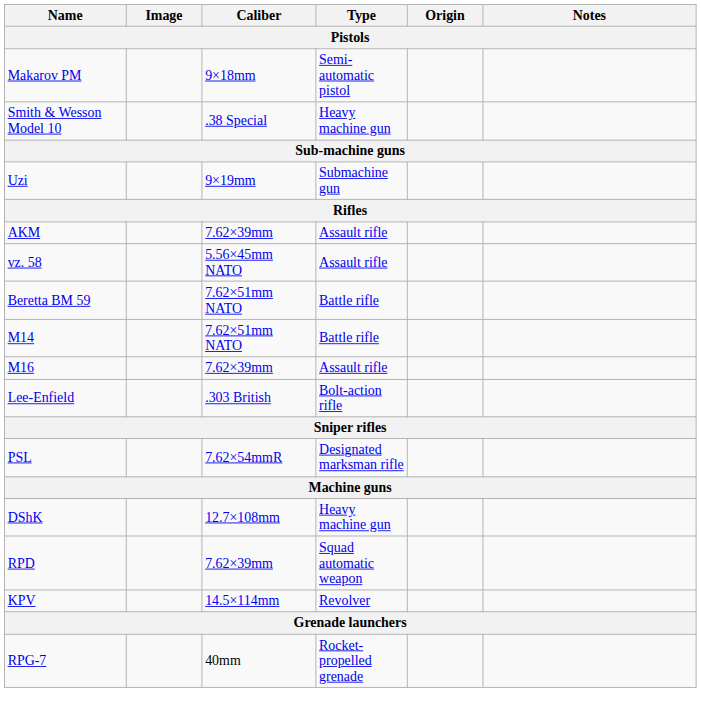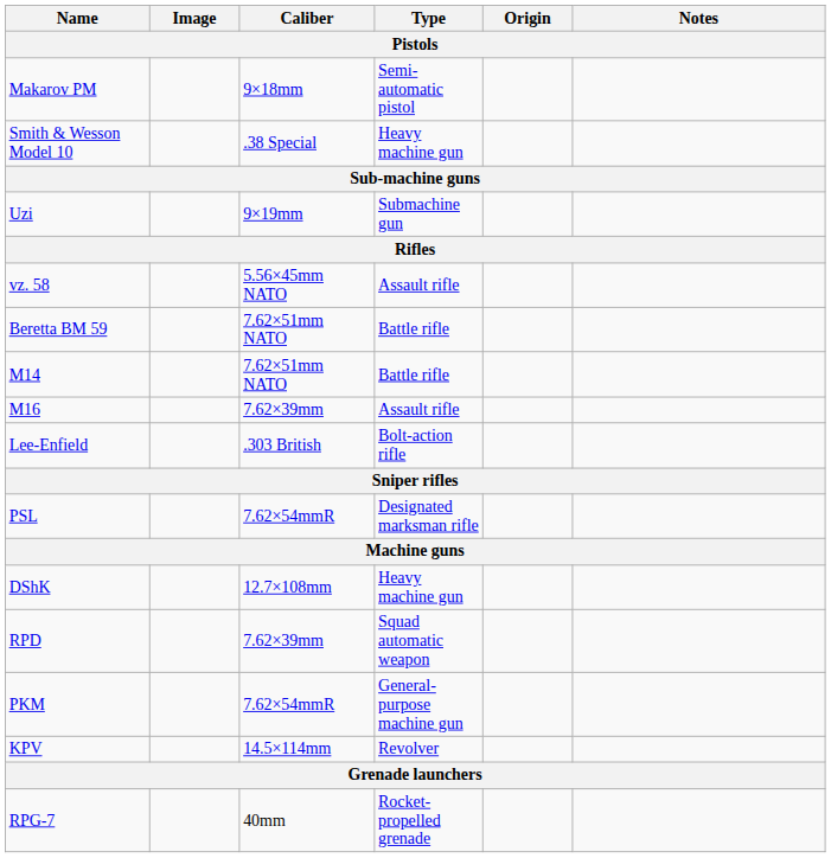- row: AKM | 7.62×39mm | Assault rifle
+ row: PKM | 7.62×54mmR | General-purpose machine gun
